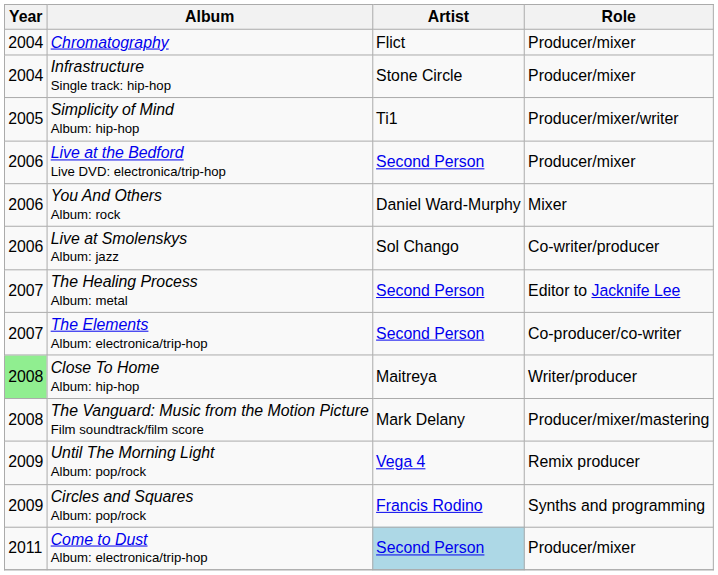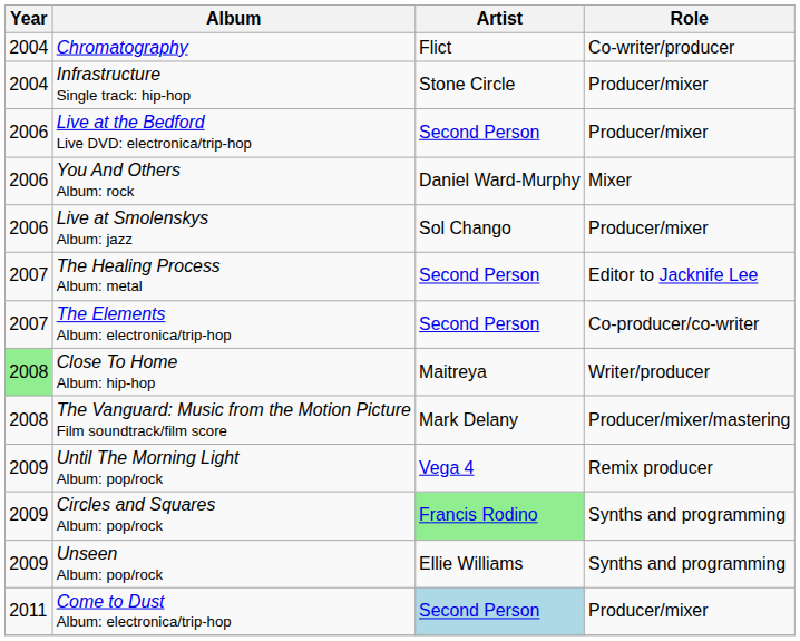Chromatography | Role: Producer/mixer -> Co-writer/producer
- row: 2005 | Simplicity of Mind Album: hip-hop | Ti1 | Producer/mixer/writer
Live at Smolenskys Album: jazz | Role: Co-writer/producer -> Producer/mixer
Circles and Squares Album: pop/rock | Artist: no background -> lightgreen background
+ row: 2009 | Unseen Album: pop/rock | Ellie Williams | Synths and programming
